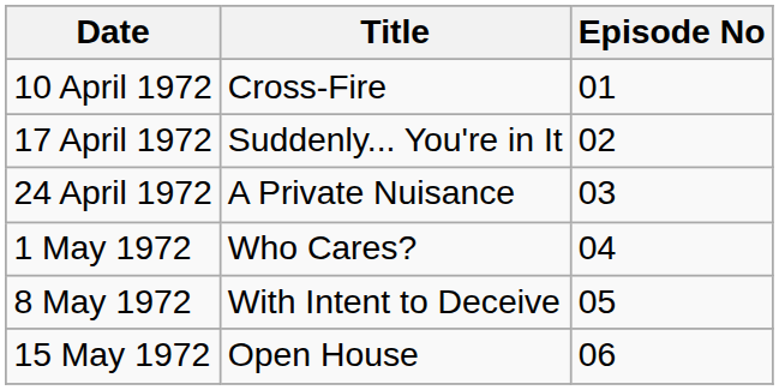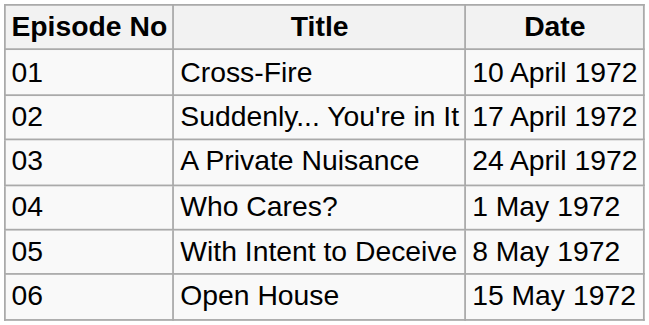columns swapped: Episode No <-> Date
